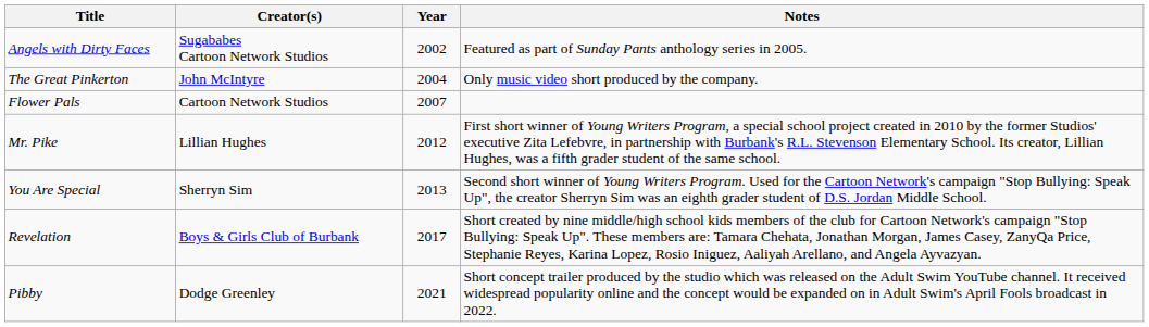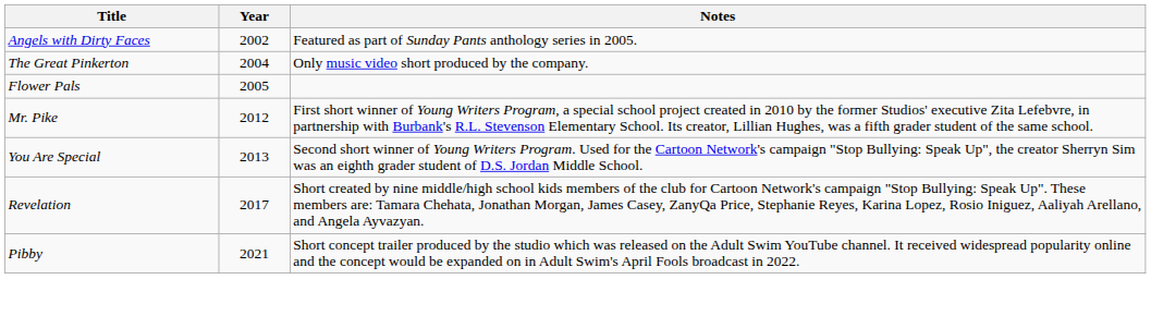- column: Creator(s) | Sugababes Cartoon Network Studios | John McIntyre | Cartoon Network Studios | Lillian Hughes | Sherryn Sim | Boys & Girls Club of Burbank | Dodge Greenley
Flower Pals | Year: 2007 -> 2005
